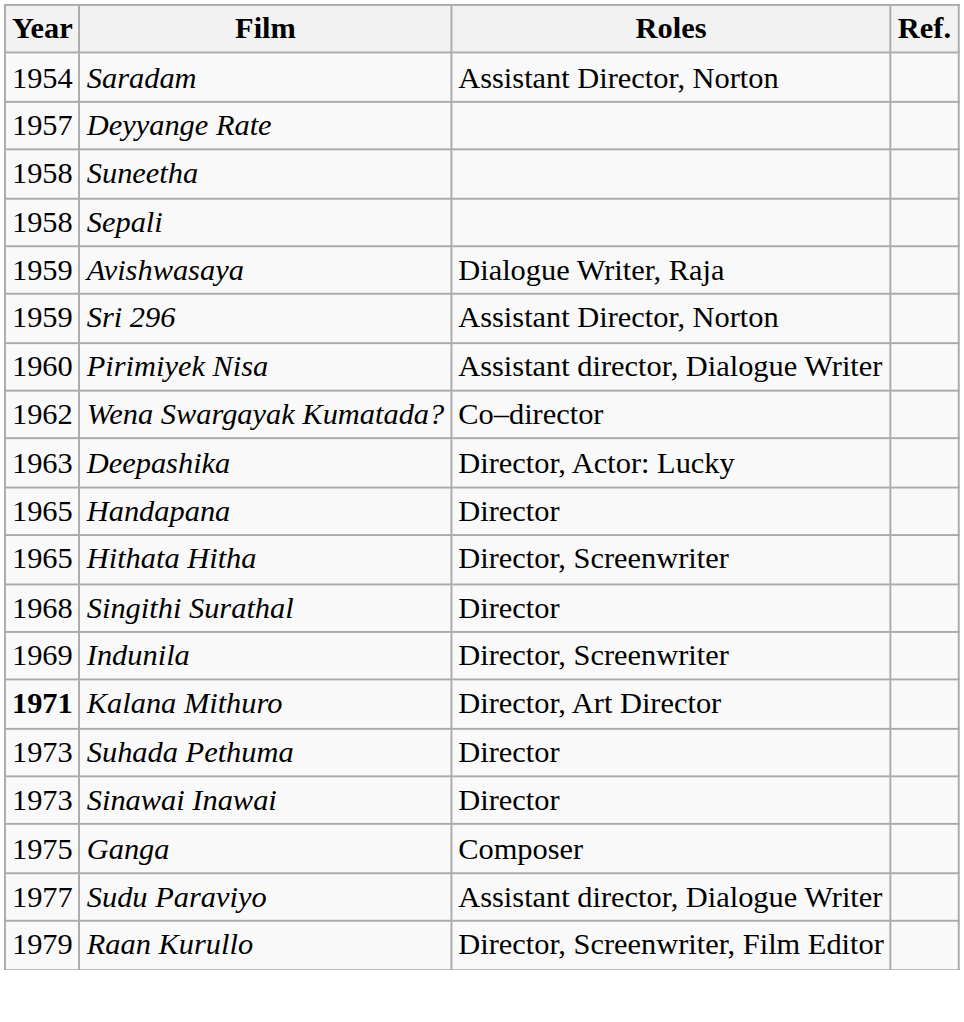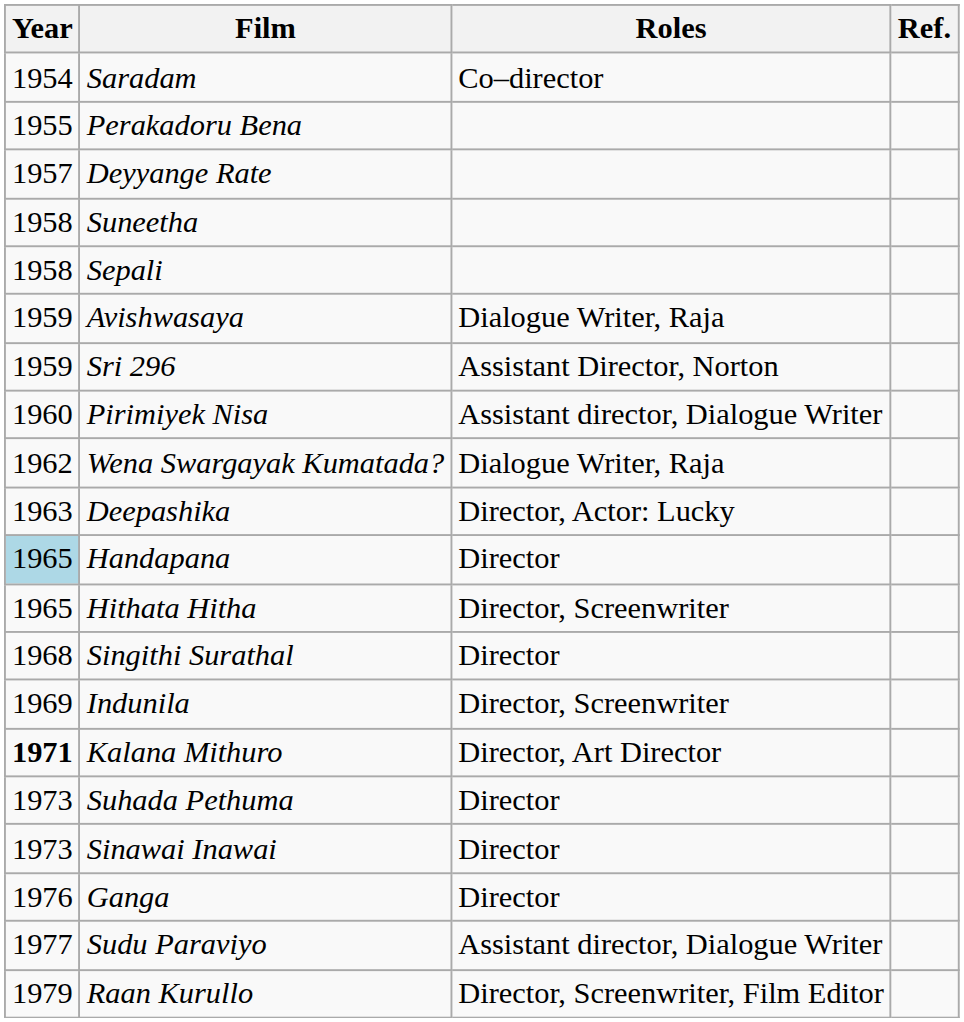Saradam | Roles: Assistant Director, Norton -> Co–director
+ row: 1955 | Perakadoru Bena
Wena Swargayak Kumatada? | Roles: Co–director -> Dialogue Writer, Raja
Handapana | Year: no background -> lightblue background
Ganga | Year: 1975 -> 1976
Ganga | Roles: Composer -> Director
